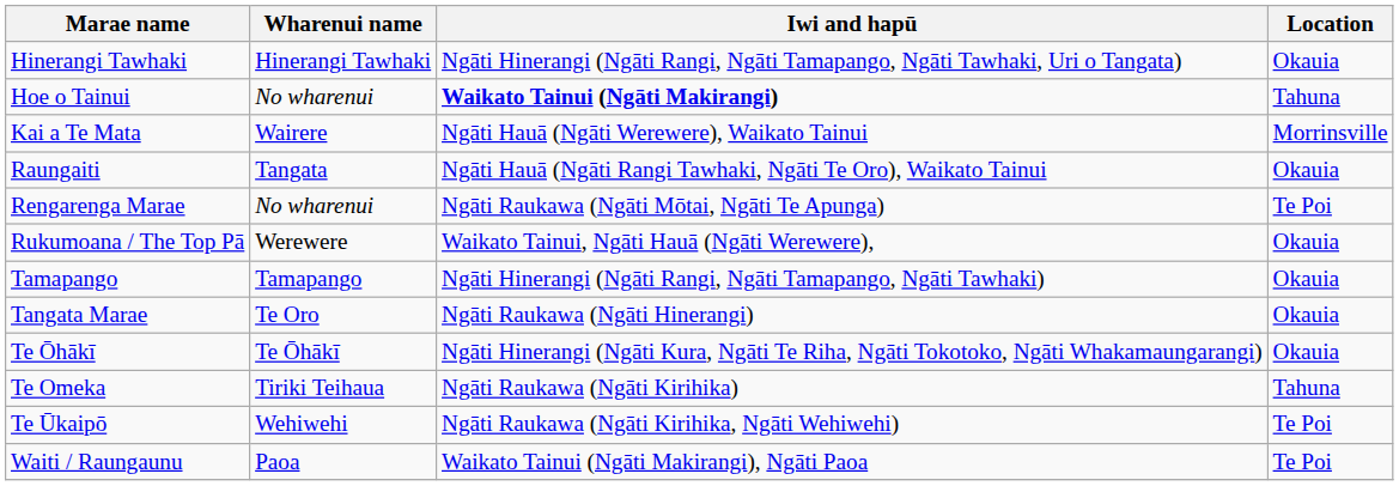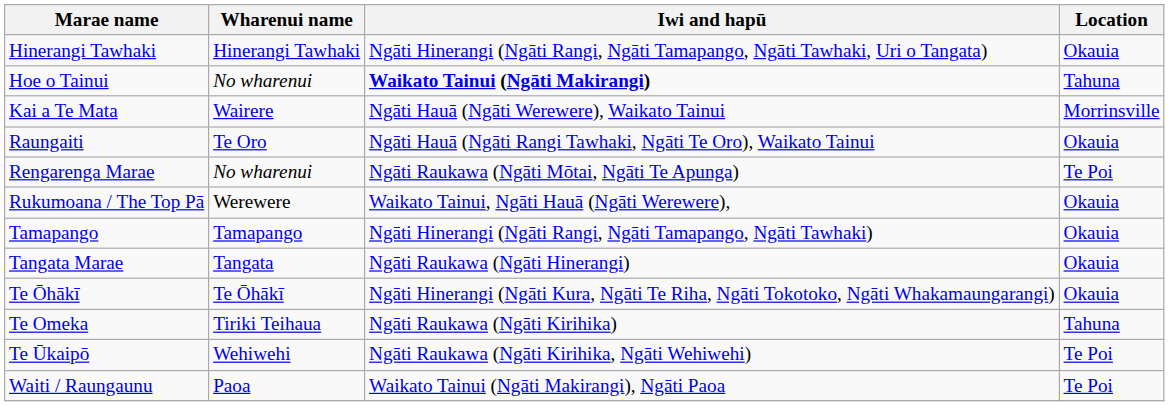Raungaiti | Wharenui name: Tangata -> Te Oro
Tangata Marae | Wharenui name: Te Oro -> Tangata
